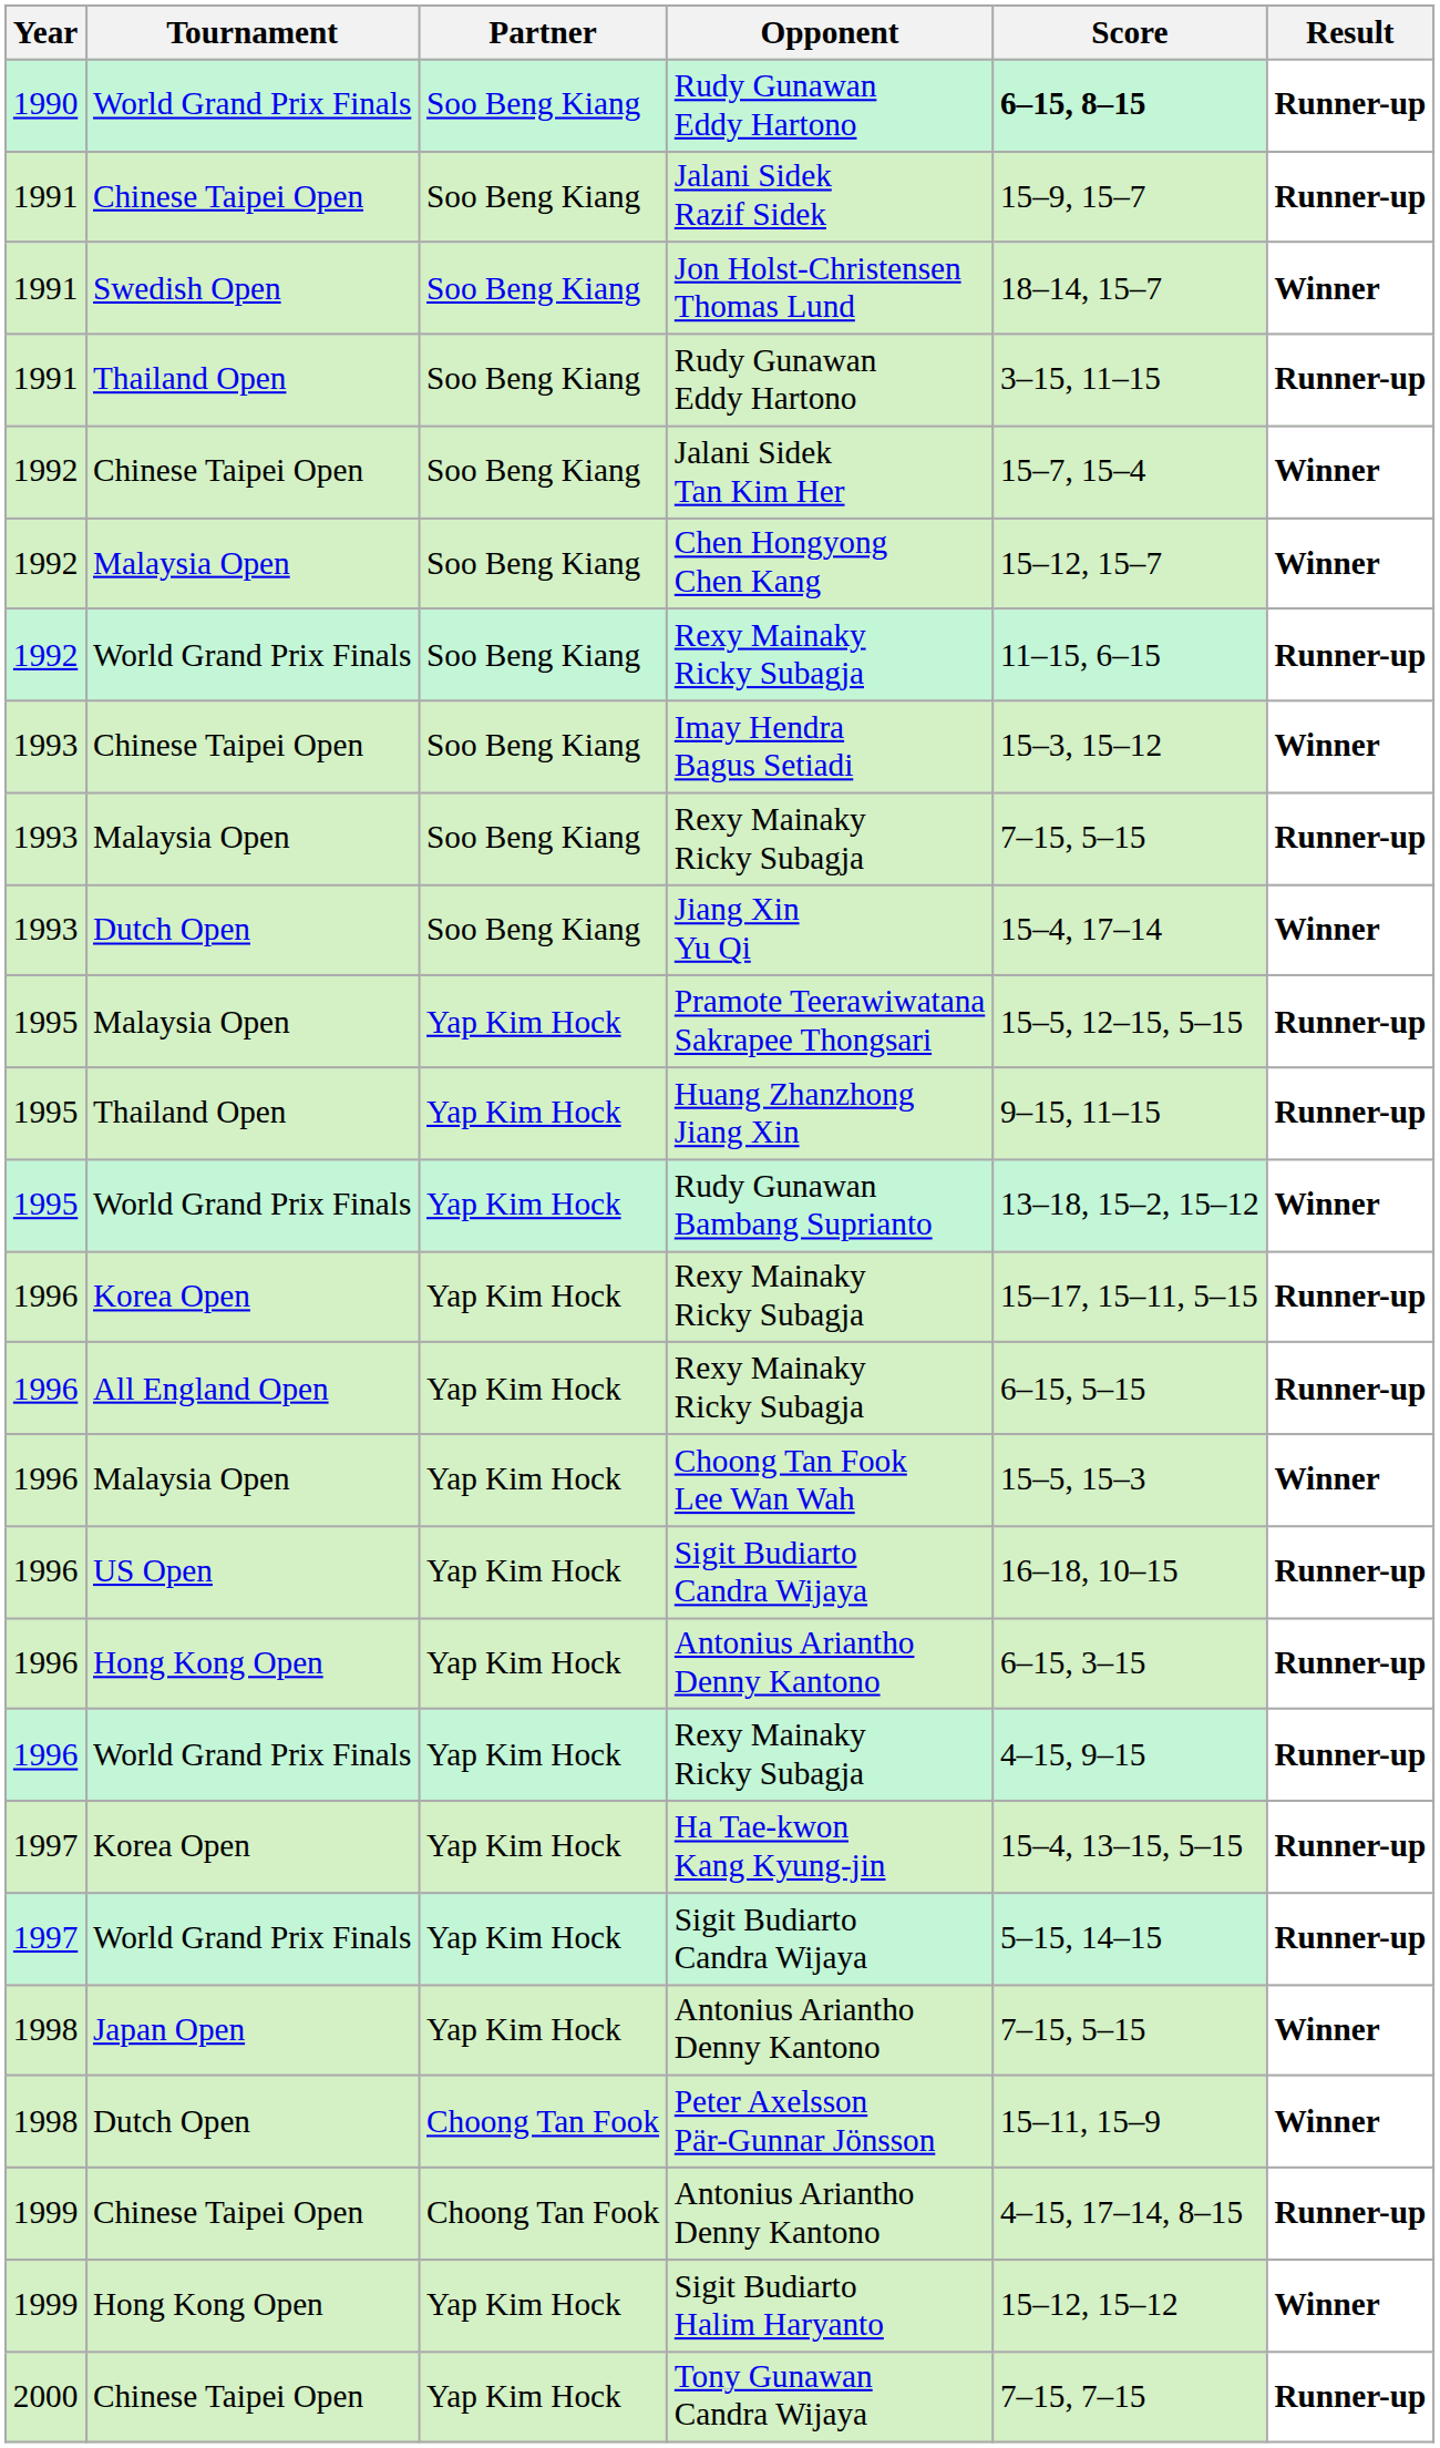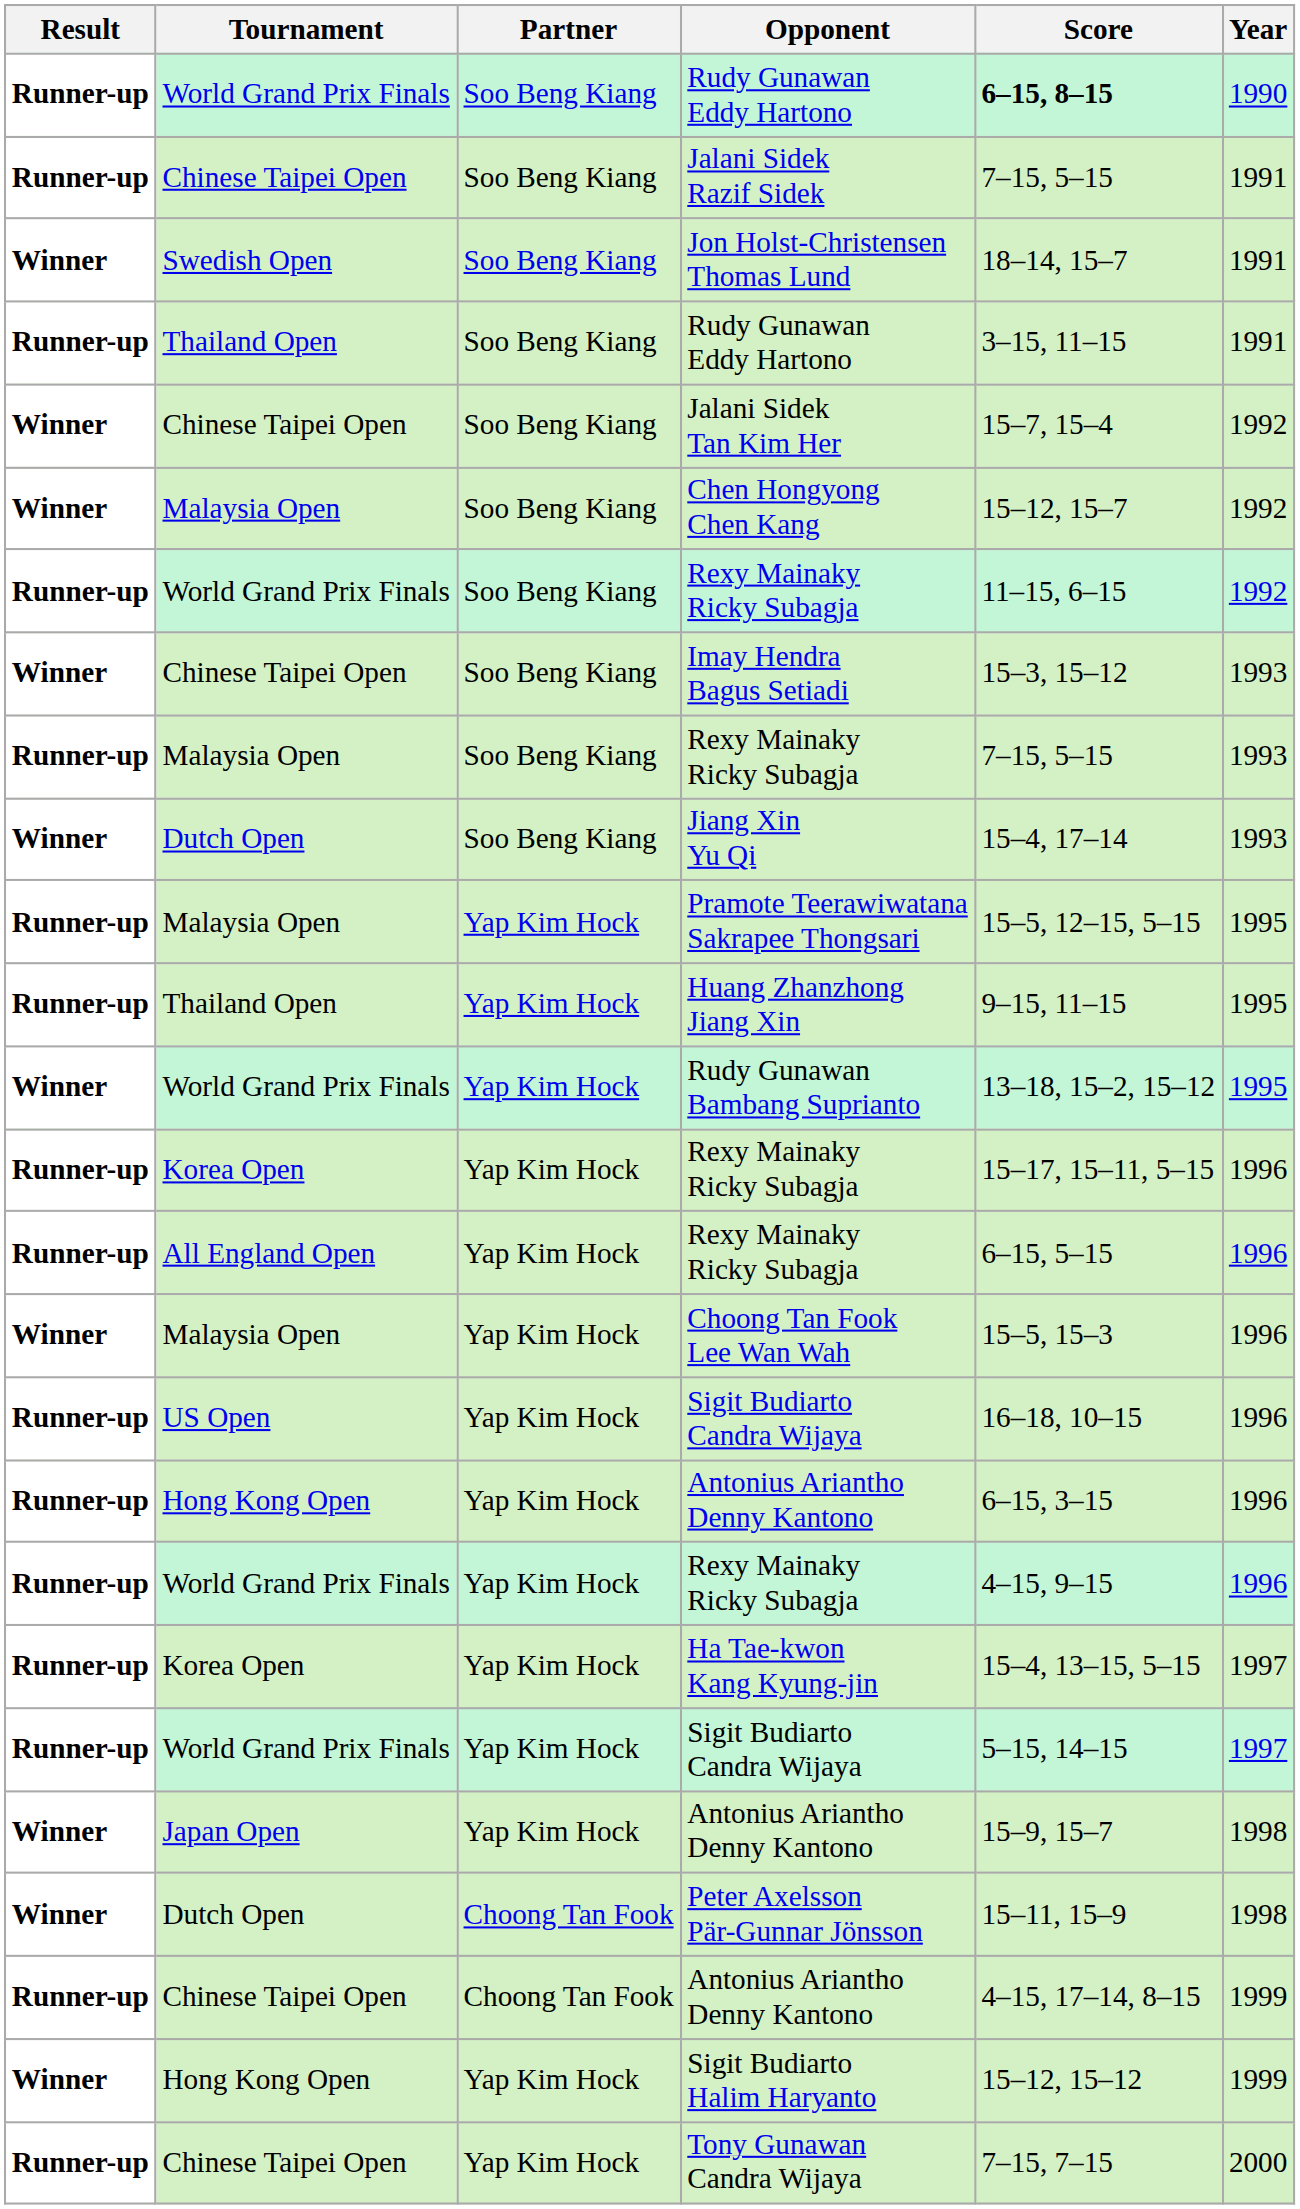columns swapped: Year <-> Result
Jalani Sidek Razif Sidek | Score: 15–9, 15–7 -> 7–15, 5–15
Japan Open / Antonius Ariantho Denny Kantono | Score: 7–15, 5–15 -> 15–9, 15–7
